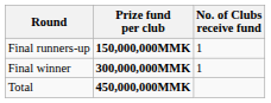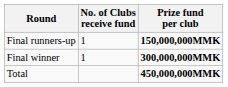columns swapped: No. of Clubs receive fund <-> Prize fund per club
